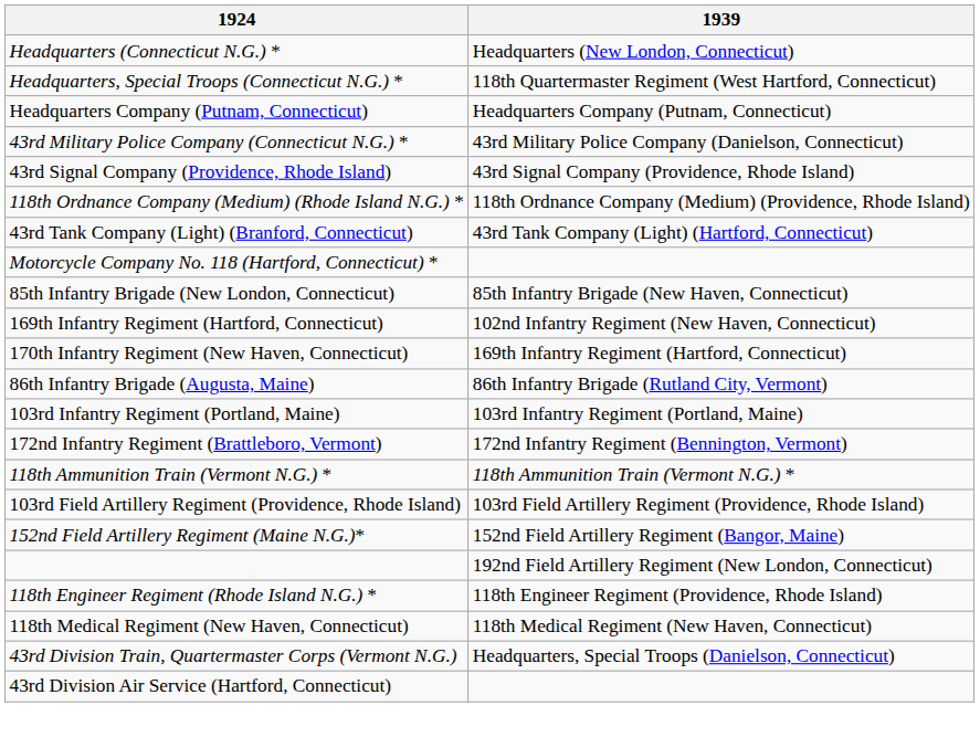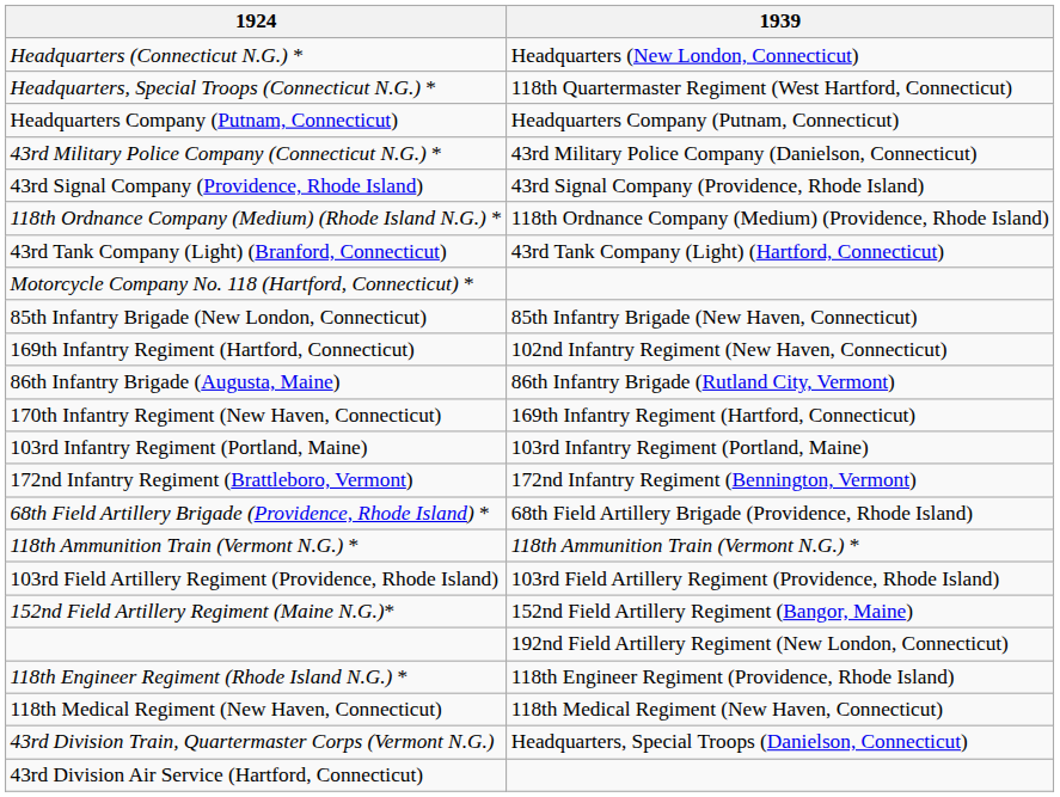rows swapped: 170th Infantry Regiment (New Haven, Connecticut) <-> 86th Infantry Brigade (Augusta, Maine)
+ row: 68th Field Artillery Brigade (Providence, Rhode Island) * | 68th Field Artillery Brigade (Providence, Rhode Island)
